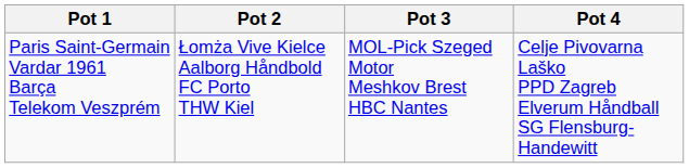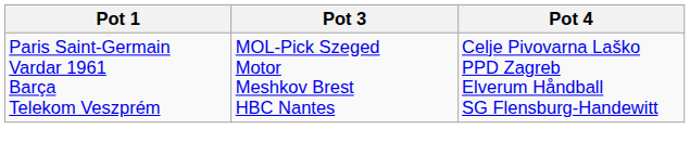- column: Pot 2 | Łomża Vive Kielce Aalborg Håndbold FC Porto THW Kiel
